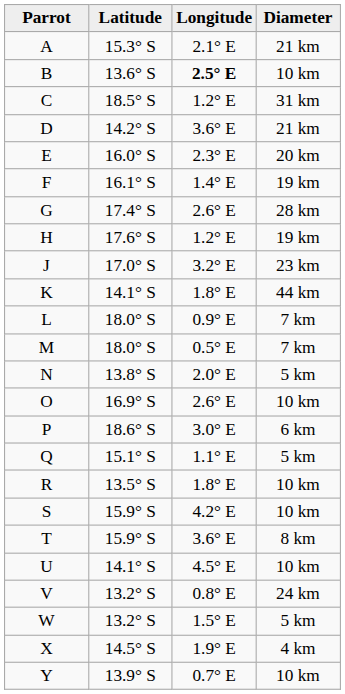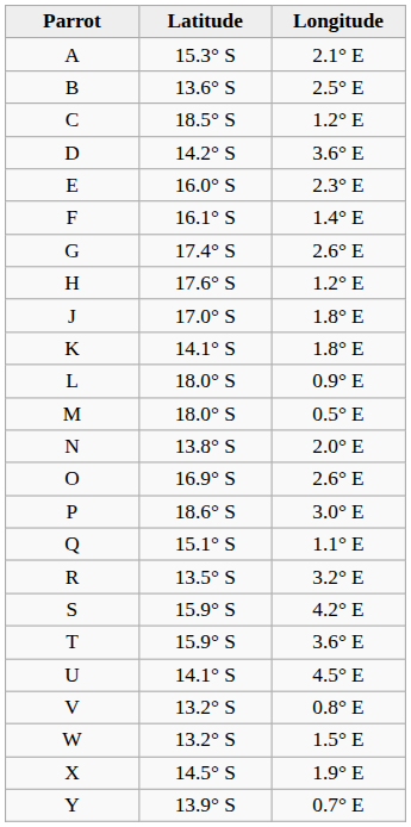- column: Diameter | 21 km | 10 km | 31 km | 21 km | 20 km | 19 km | 28 km | 19 km | 23 km | 44 km | 7 km | 7 km | 5 km | 10 km | 6 km | 5 km | 10 km | 10 km | 8 km | 10 km | 24 km | 5 km | 4 km | 10 km
B | Longitude: bold -> normal
J | Longitude: 3.2° E -> 1.8° E
R | Longitude: 1.8° E -> 3.2° E
